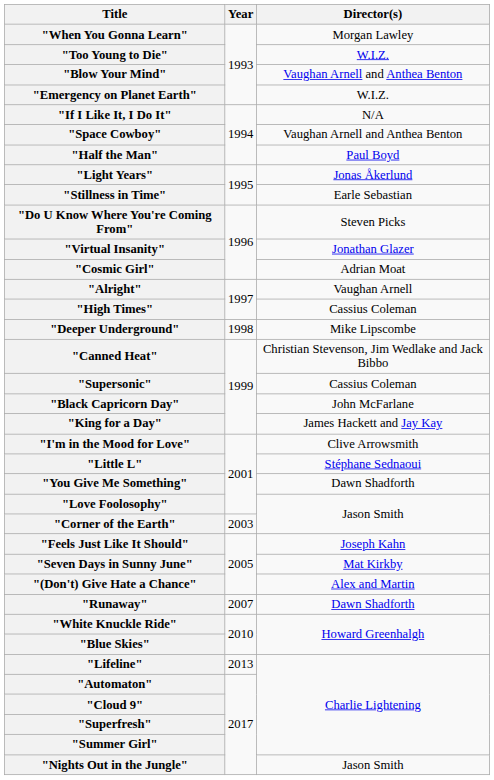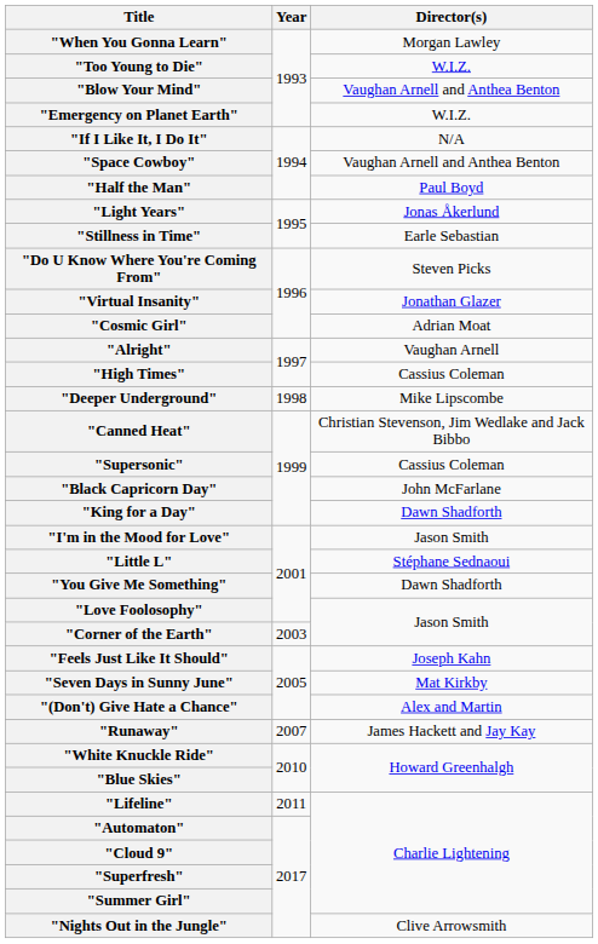"King for a Day" | Director(s): James Hackett and Jay Kay -> Dawn Shadforth
"I'm in the Mood for Love" | Director(s): Clive Arrowsmith -> Jason Smith
"Runaway" | Director(s): Dawn Shadforth -> James Hackett and Jay Kay
"Lifeline" | Year: 2013 -> 2011
"Nights Out in the Jungle" | Director(s): Jason Smith -> Clive Arrowsmith
